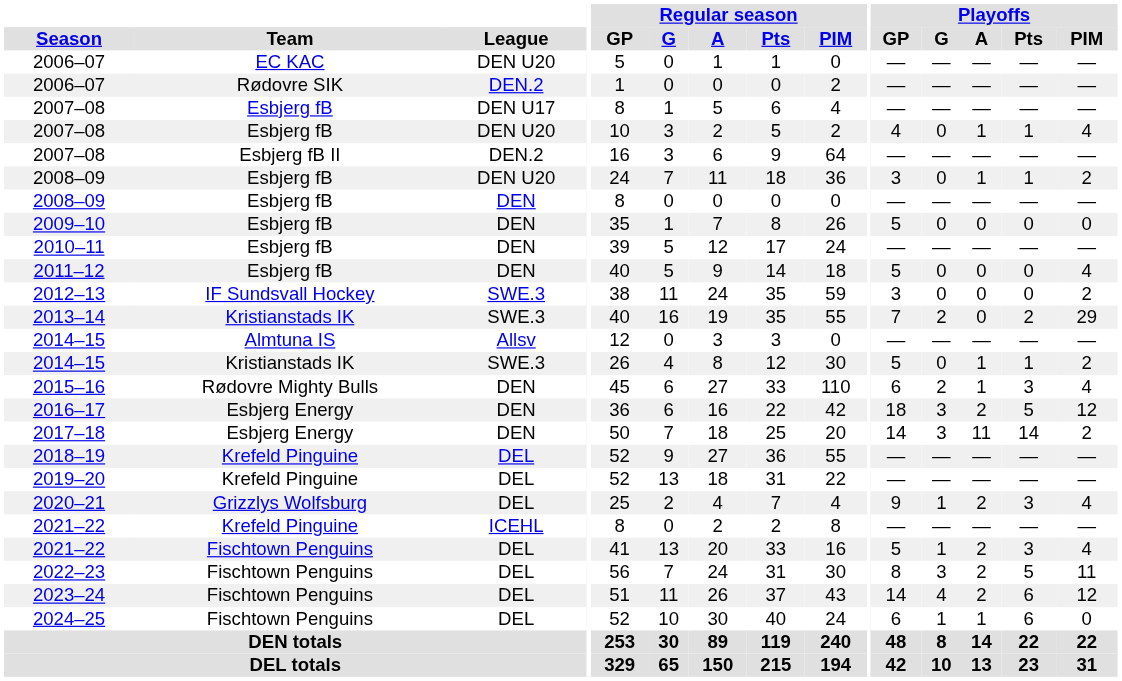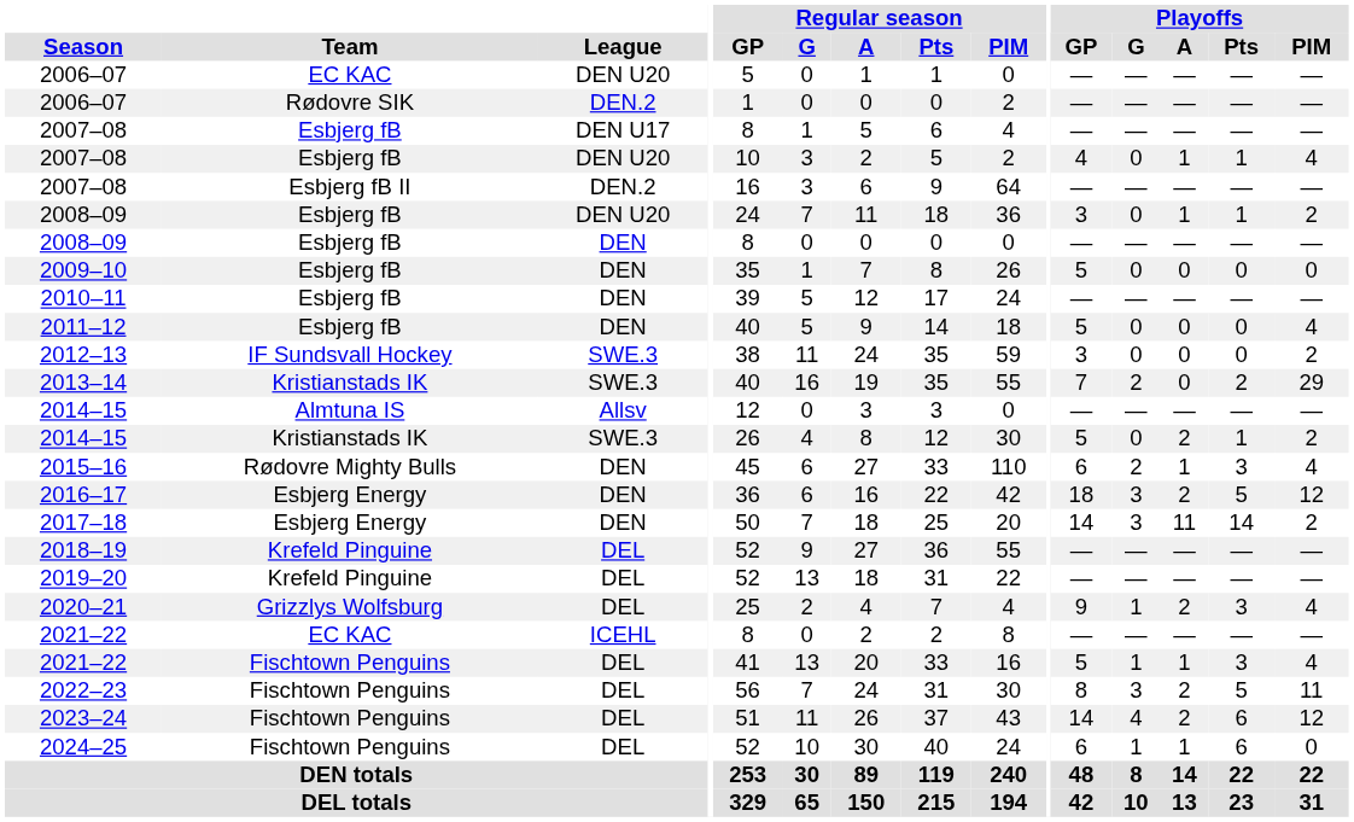2014–15 / SWE.3 | Playoffs / A: 1 -> 2
2021–22 / ICEHL | Team: Krefeld Pinguine -> EC KAC
2021–22 / DEL | Playoffs / A: 2 -> 1
